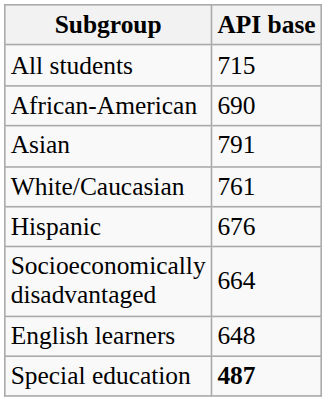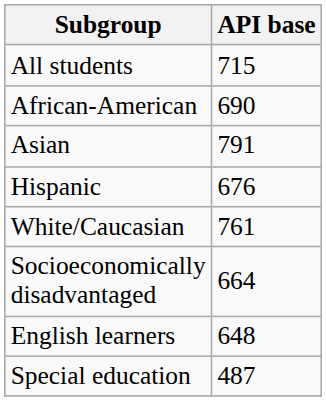rows swapped: Hispanic <-> White/Caucasian
Special education | API base: bold -> normal
